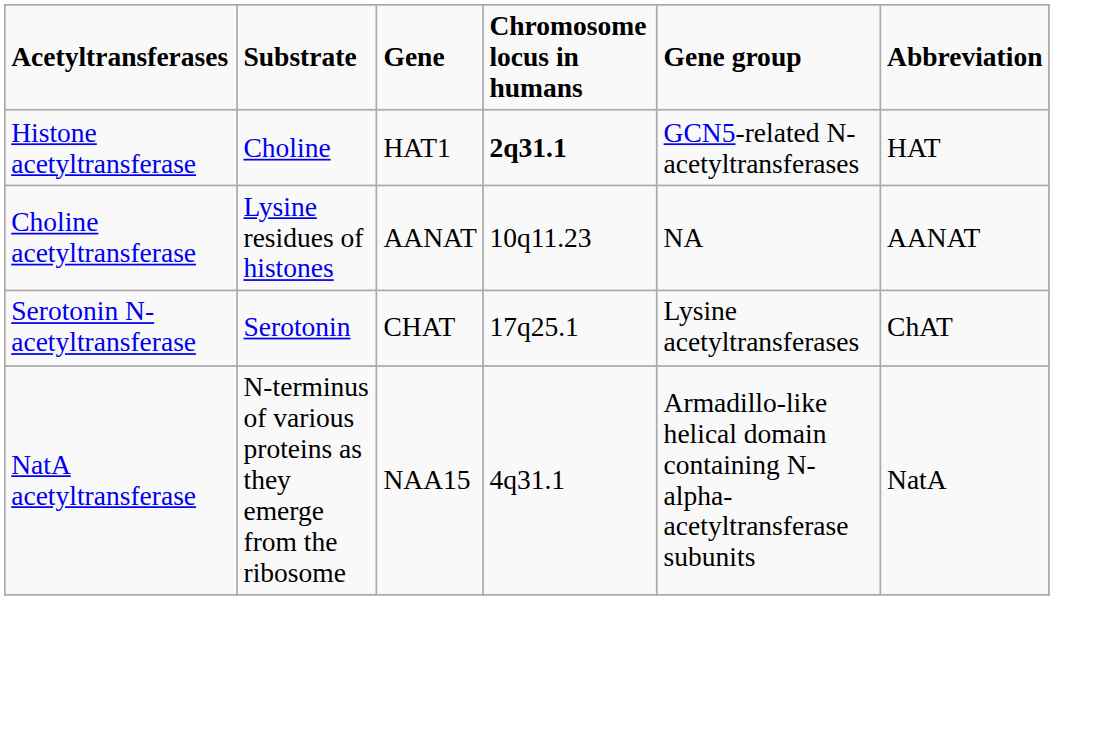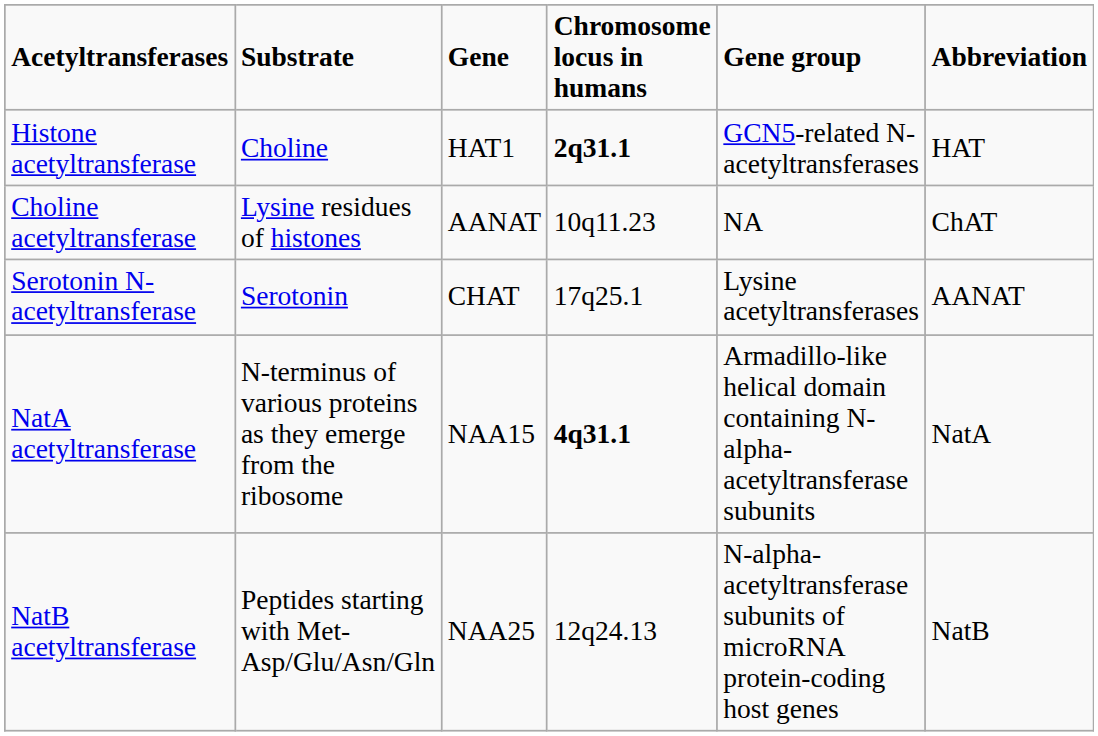Choline acetyltransferase | Abbreviation: AANAT -> ChAT
Serotonin N-acetyltransferase | Abbreviation: ChAT -> AANAT
NatA acetyltransferase | Chromosome locus in humans: normal -> bold
+ row: NatB acetyltransferase | Peptides starting with Met-Asp/Glu/Asn/Gln | NAA25 | 12q24.13 | N-alpha-acetyltransferase subunits of microRNA protein-coding host genes | NatB
